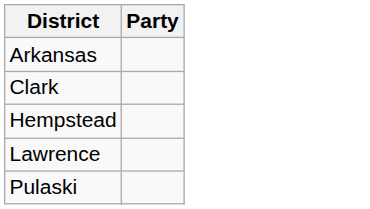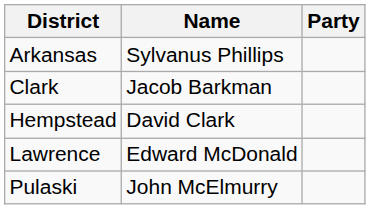+ column: Name | Sylvanus Phillips | Jacob Barkman | David Clark | Edward McDonald | John McElmurry
